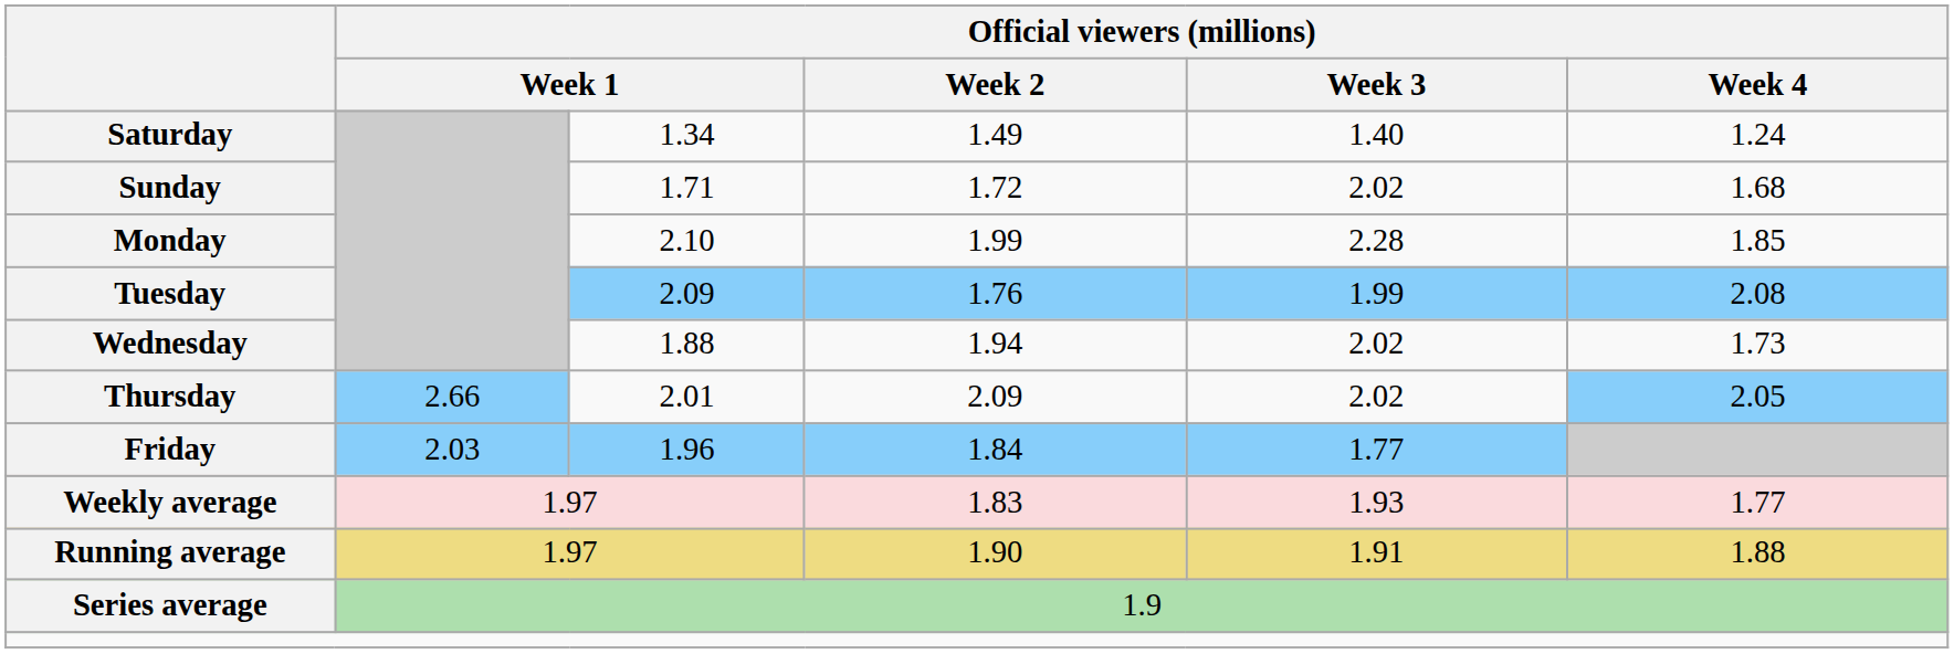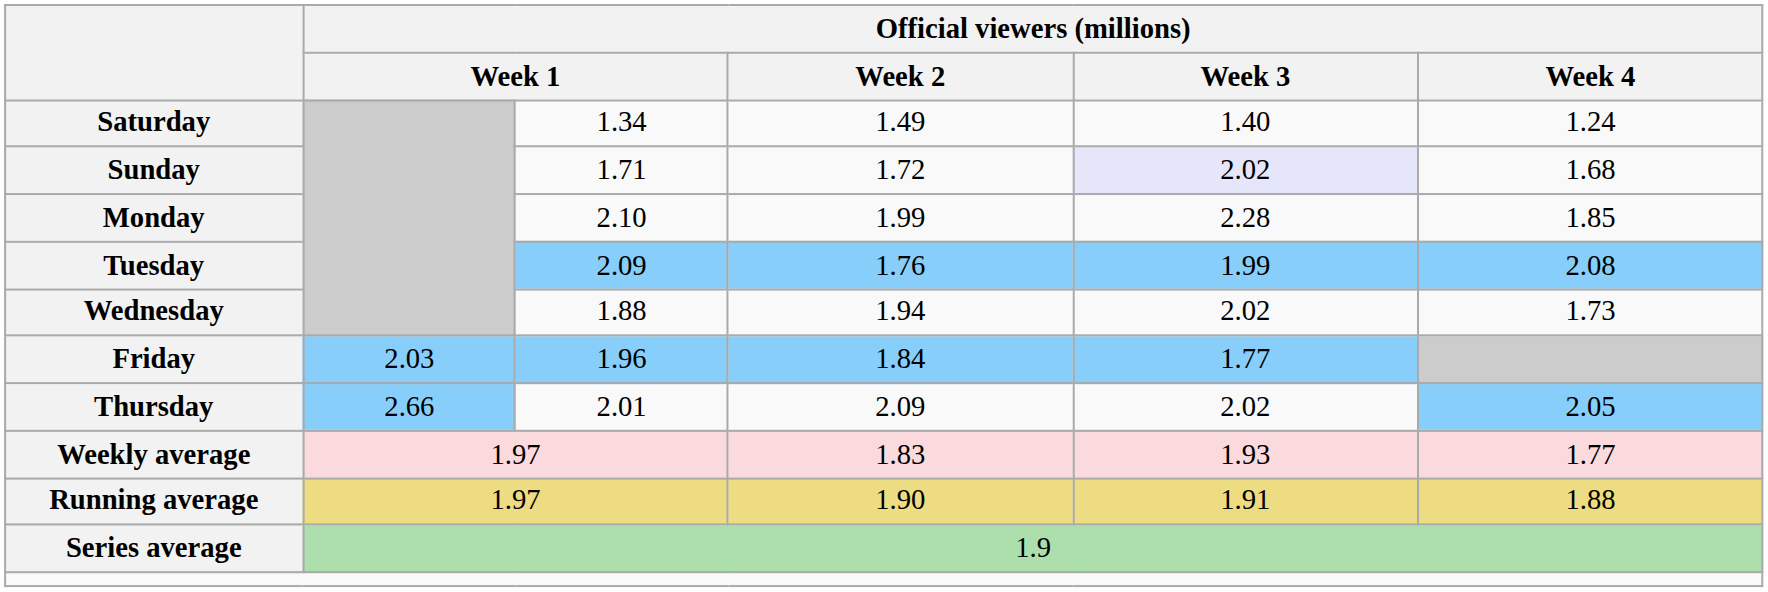Sunday | Official viewers (millions) / Week 3: no background -> lavender background
rows swapped: Thursday <-> Friday
